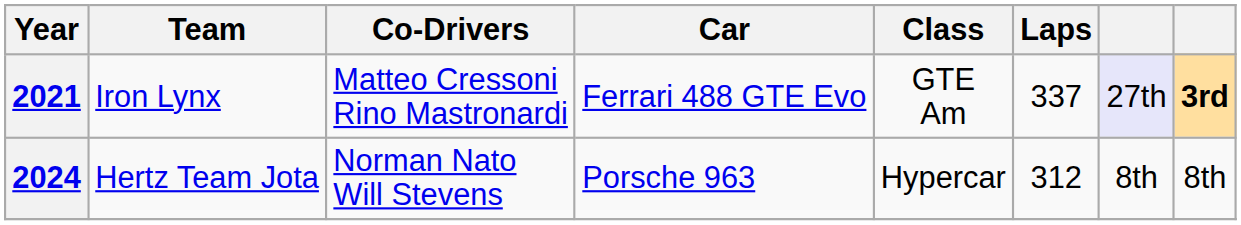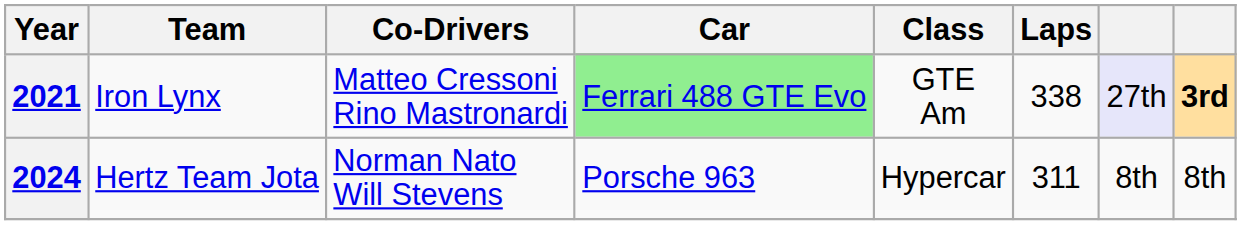2021 | Car: no background -> lightgreen background
2021 | Laps: 337 -> 338
2024 | Laps: 312 -> 311
